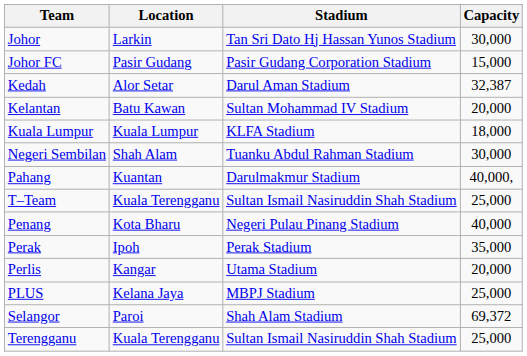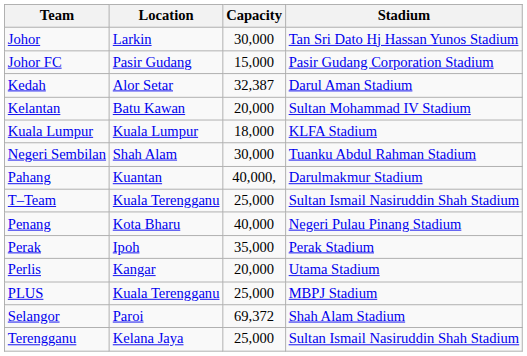columns swapped: Stadium <-> Capacity
PLUS | Location: Kelana Jaya -> Kuala Terengganu
Terengganu | Location: Kuala Terengganu -> Kelana Jaya
